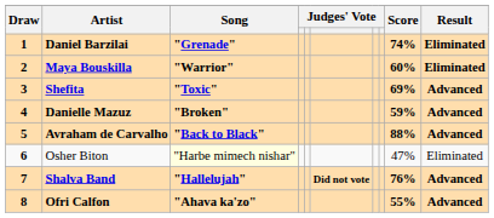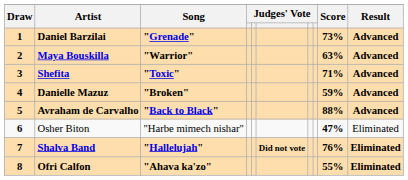Daniel Barzilai | Score: 74% -> 73%
Daniel Barzilai | Result: Eliminated -> Advanced
Maya Bouskilla | Score: 60% -> 63%
Maya Bouskilla | Result: Eliminated -> Advanced
Shefita | Score: 69% -> 71%
Osher Biton | Song: lightyellow background -> no background
Osher Biton | Score: normal -> bold
Shalva Band | Result: Advanced -> Eliminated
Ofri Calfon | Result: Advanced -> Eliminated
